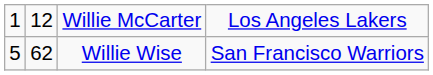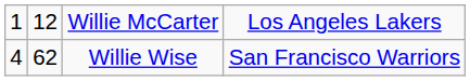Willie Wise | column 1: 5 -> 4
